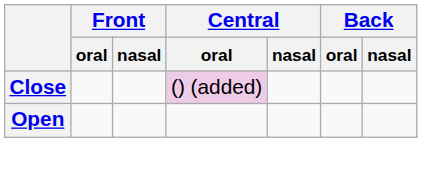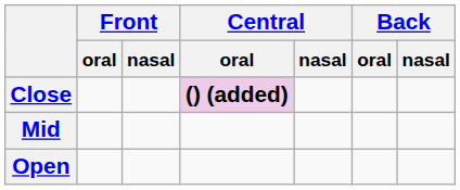Close | Central / oral: normal -> bold
+ row: Mid
